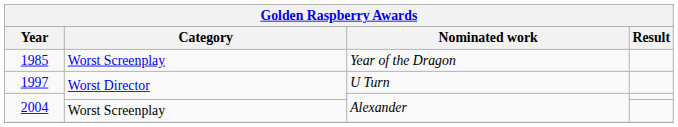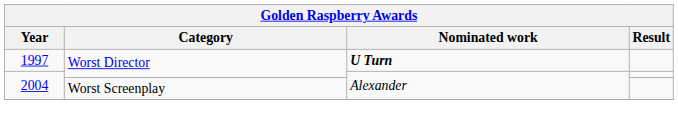- row: 1985 | Worst Screenplay | Year of the Dragon
1997 | Nominated work: normal -> bold
